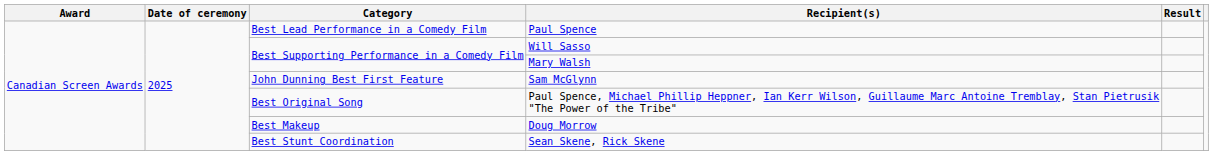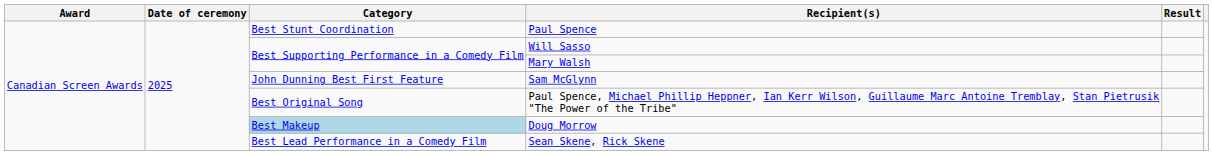Paul Spence | Category: Best Lead Performance in a Comedy Film -> Best Stunt Coordination
Doug Morrow | Category: no background -> lightblue background
Sean Skene, Rick Skene | Category: Best Stunt Coordination -> Best Lead Performance in a Comedy Film
